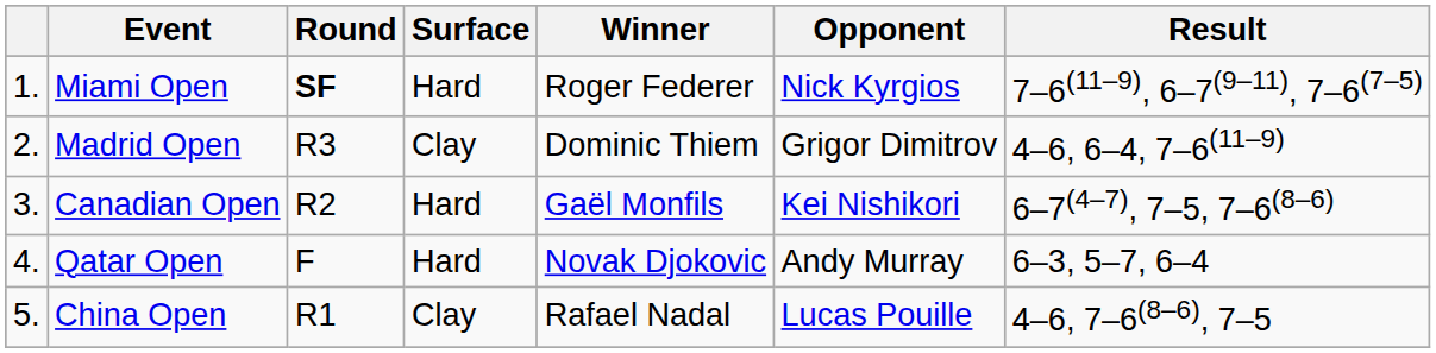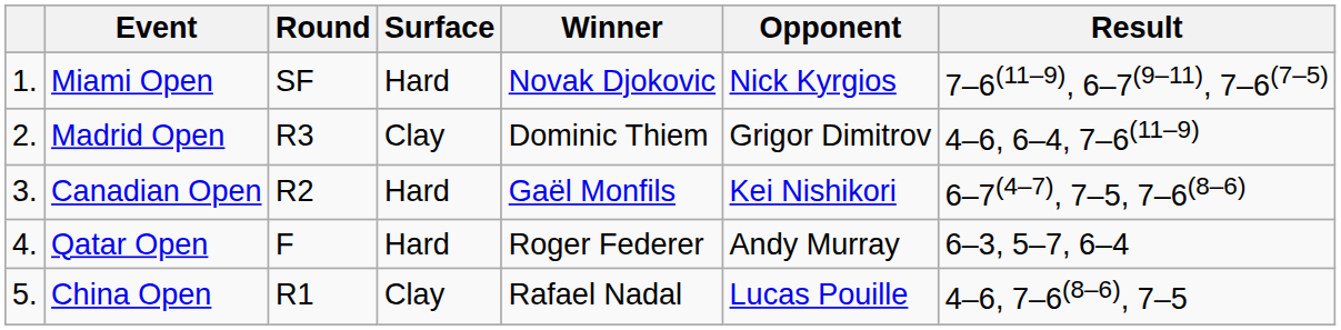Miami Open | Round: bold -> normal
Miami Open | Winner: Roger Federer -> Novak Djokovic
Qatar Open | Winner: Novak Djokovic -> Roger Federer
